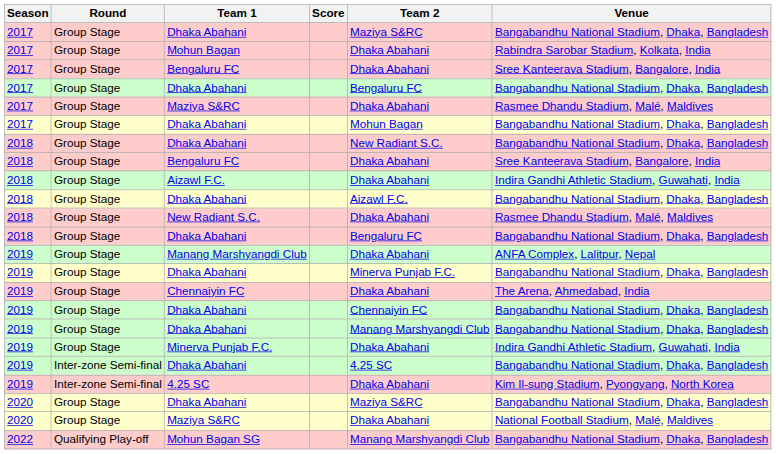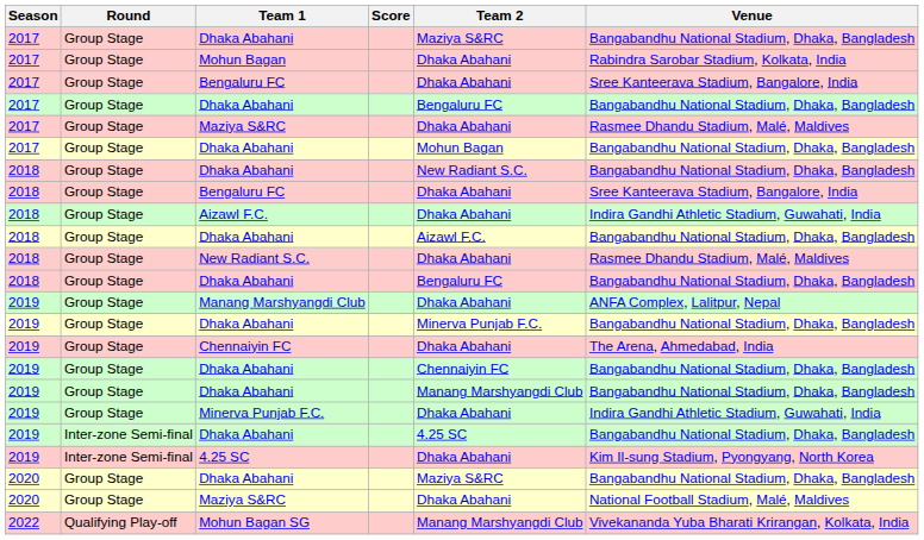Mohun Bagan SG | Venue: Bangabandhu National Stadium, Dhaka, Bangladesh -> Vivekananda Yuba Bharati Krirangan, Kolkata, India
